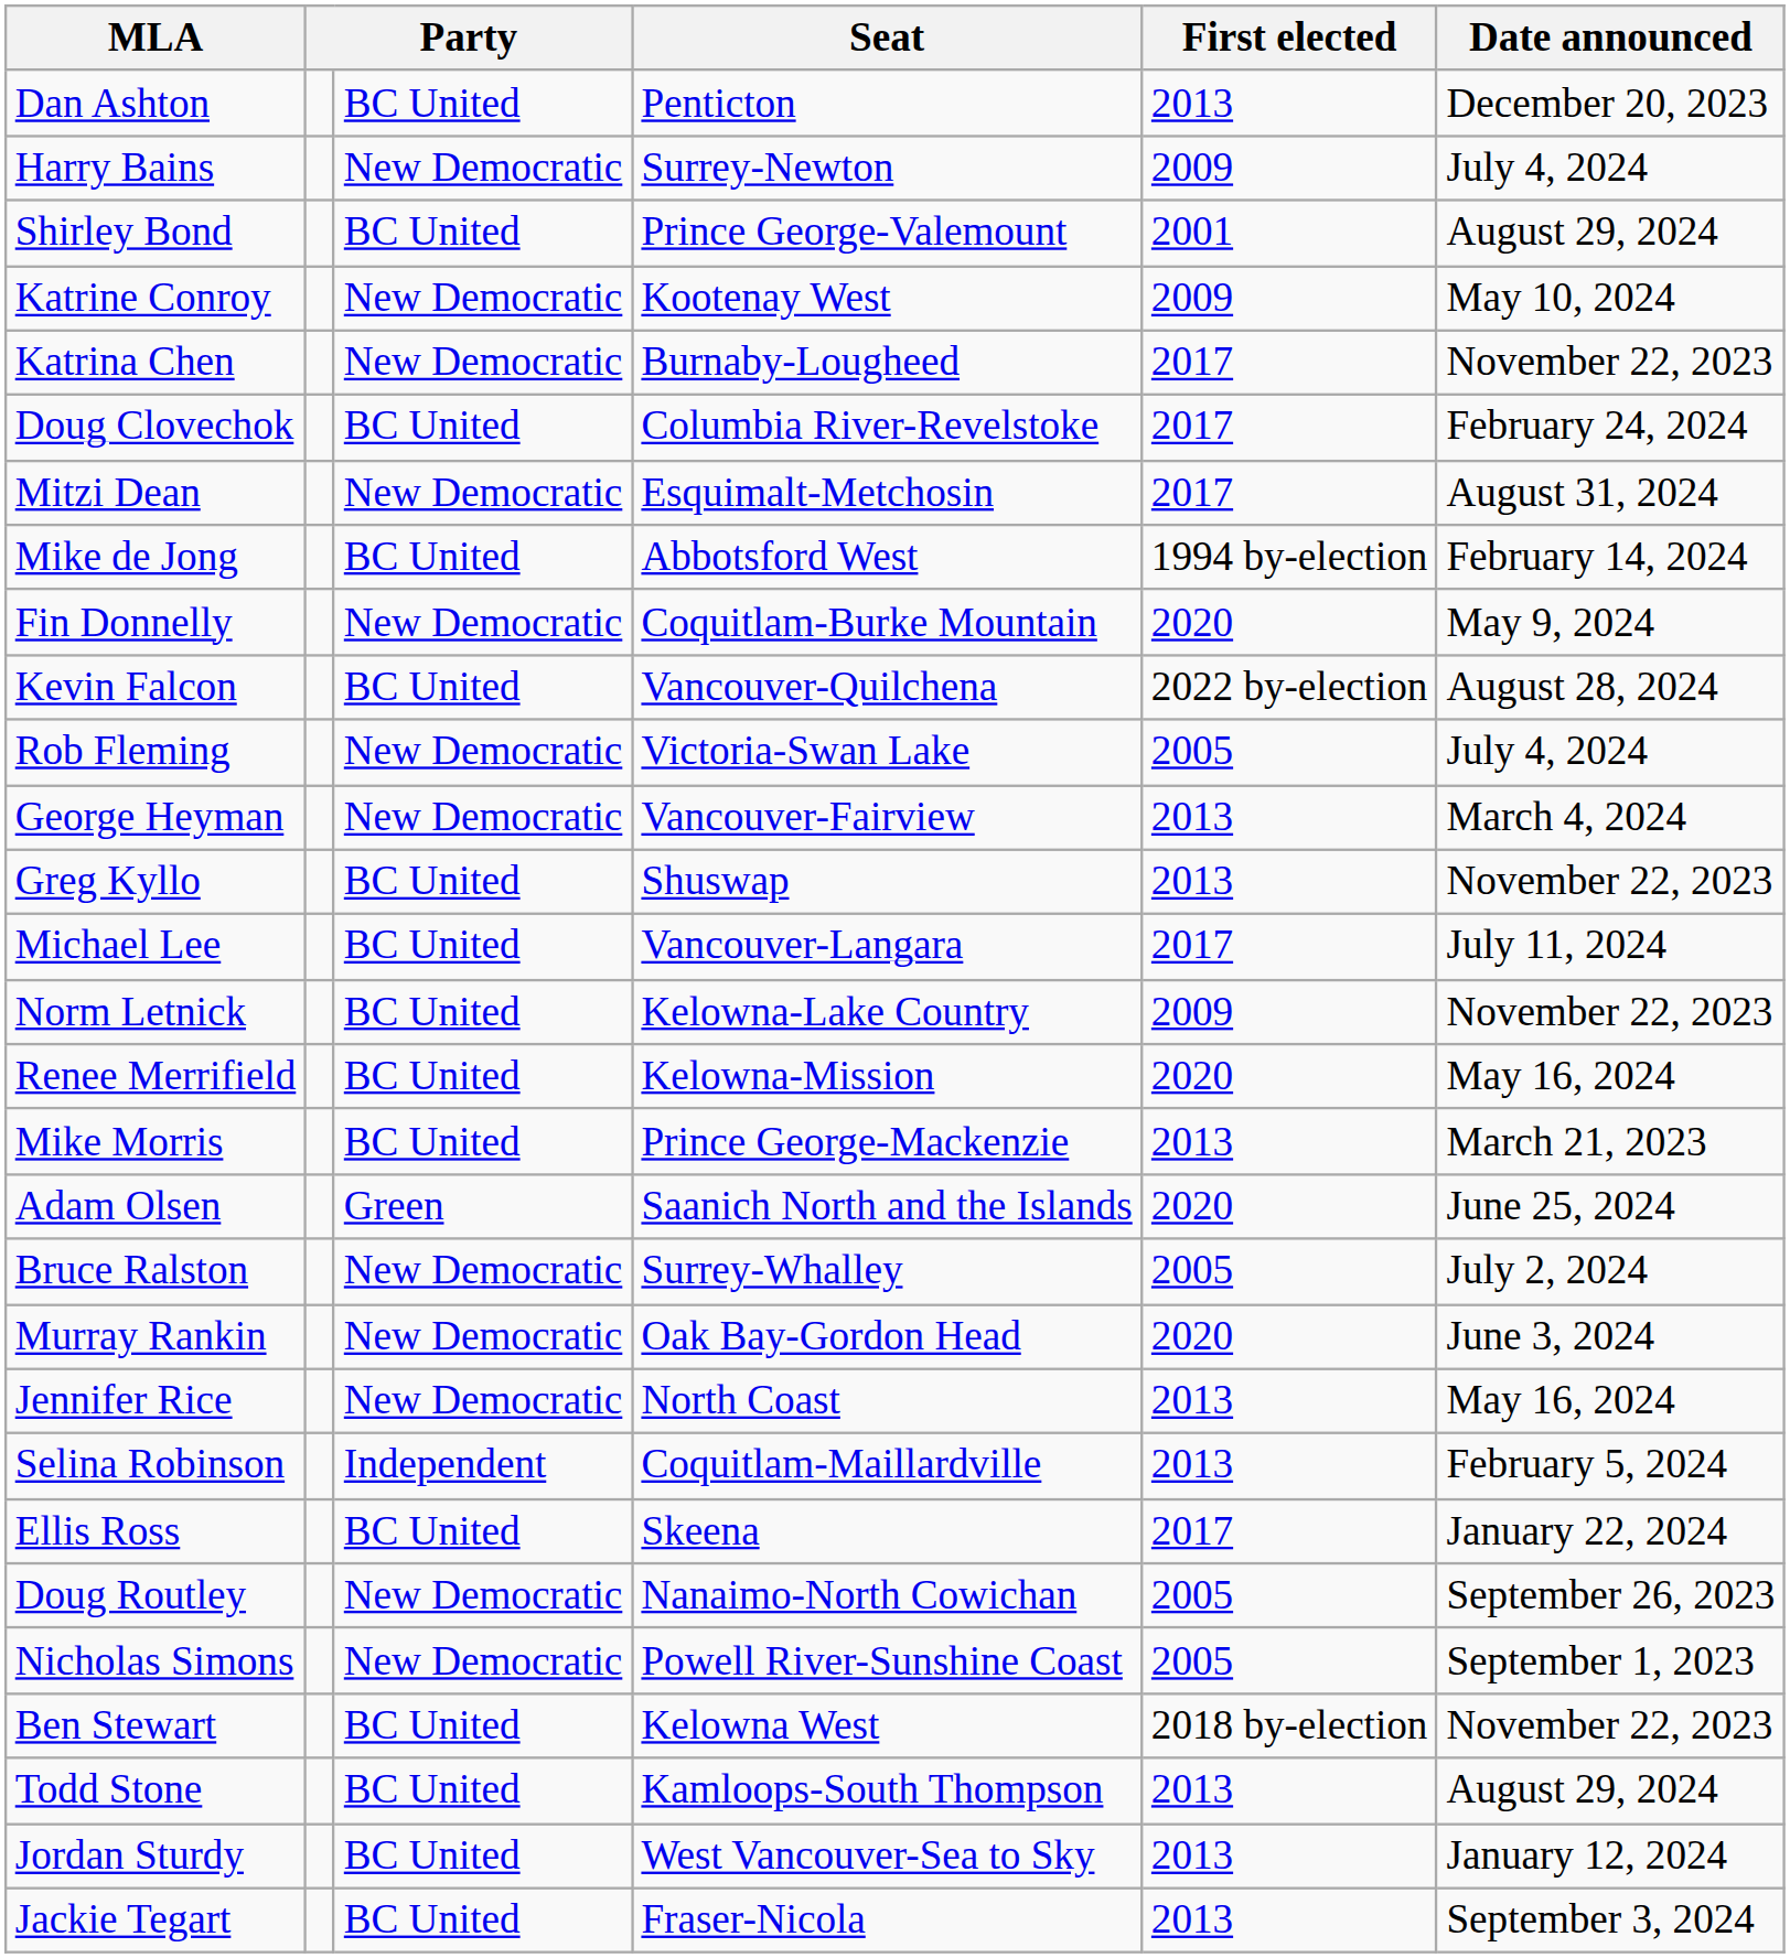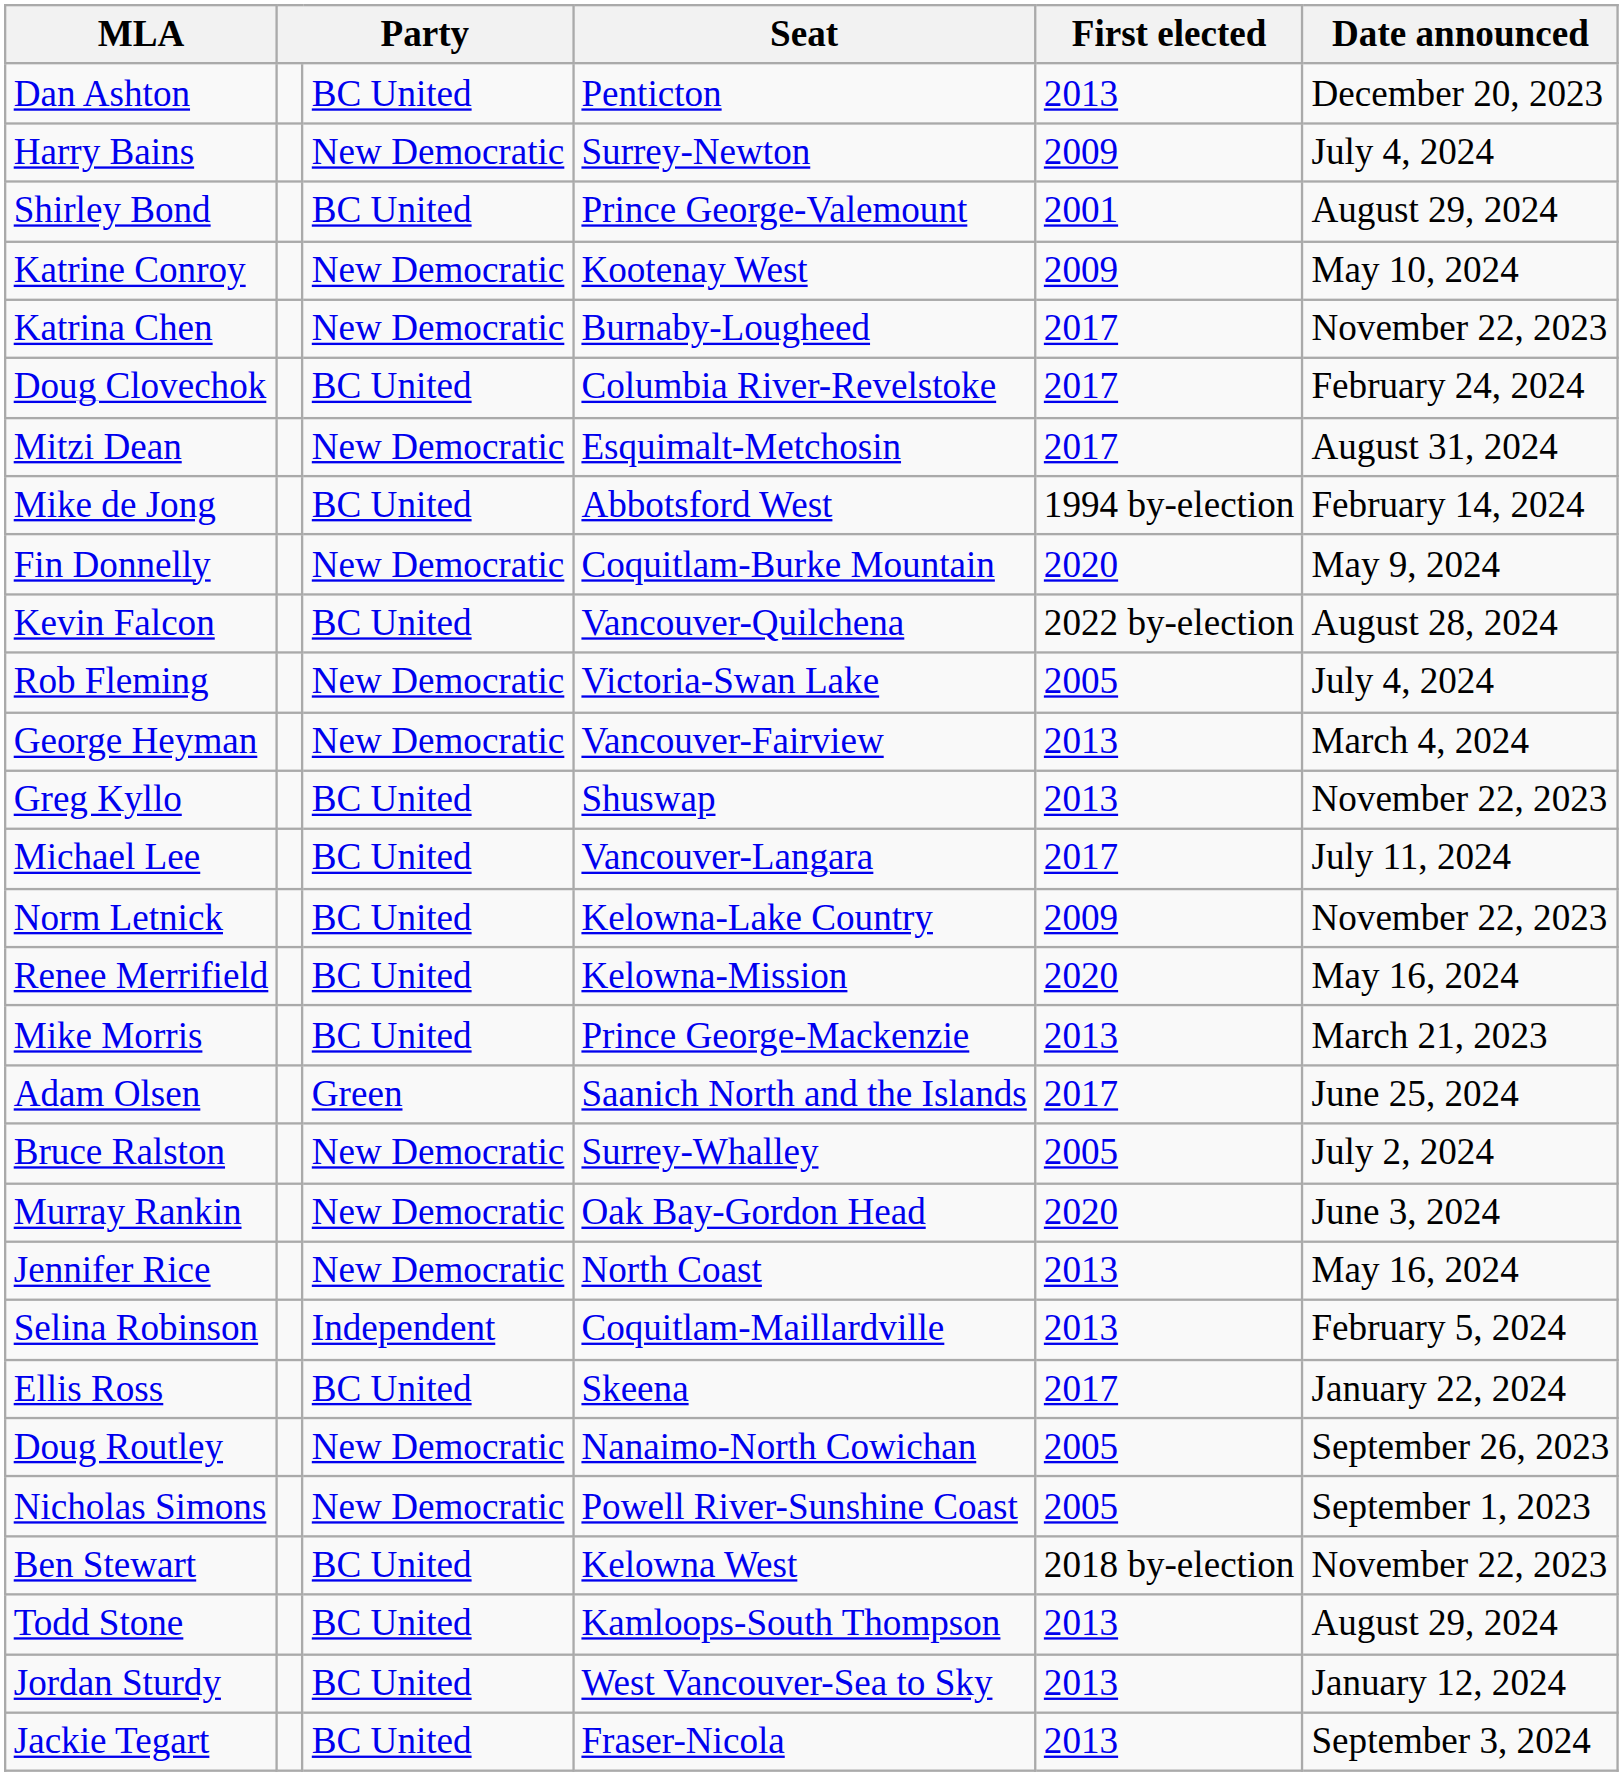Adam Olsen | First elected: 2020 -> 2017
